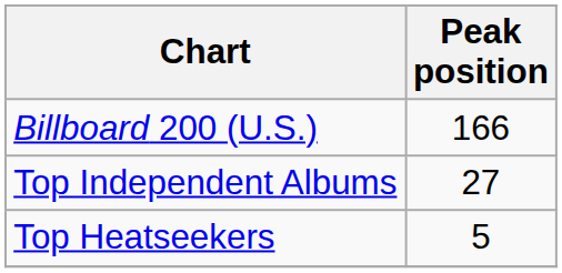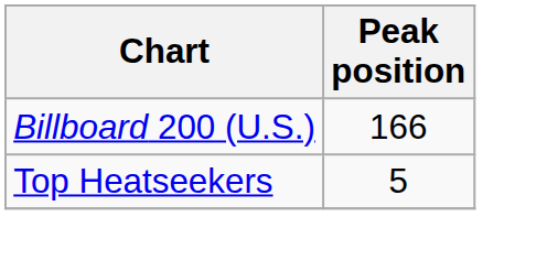- row: Top Independent Albums | 27
